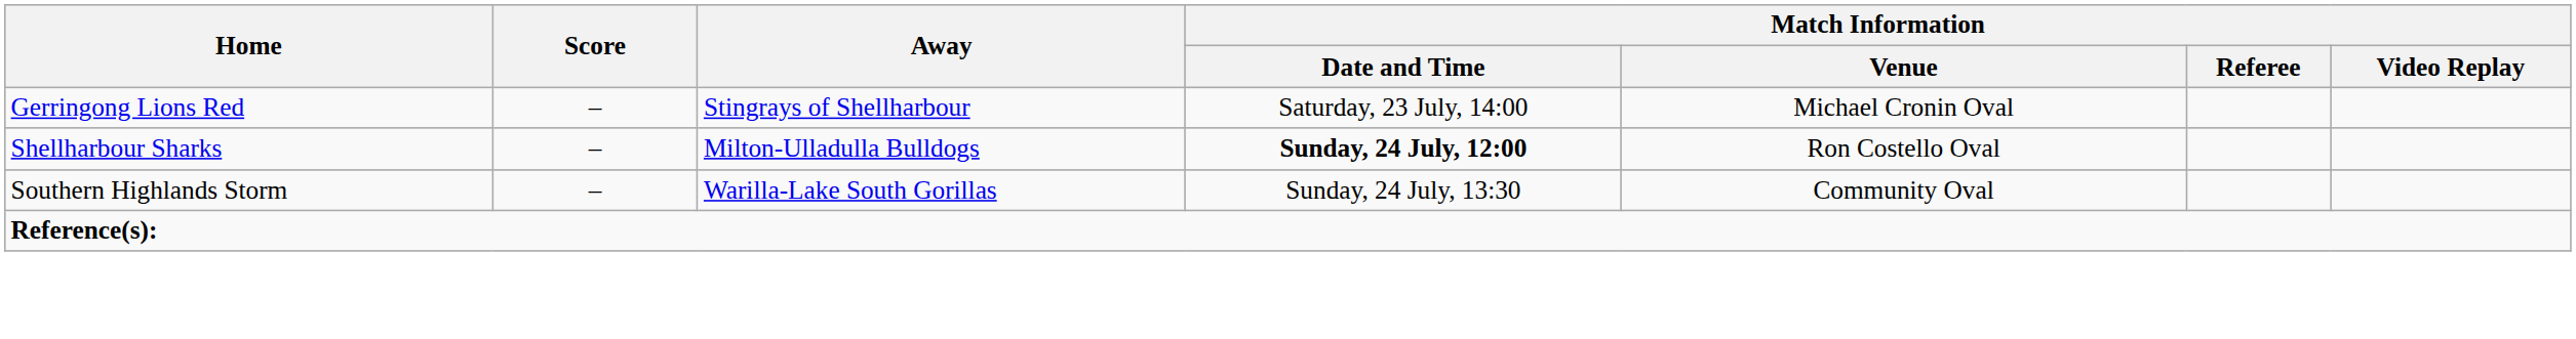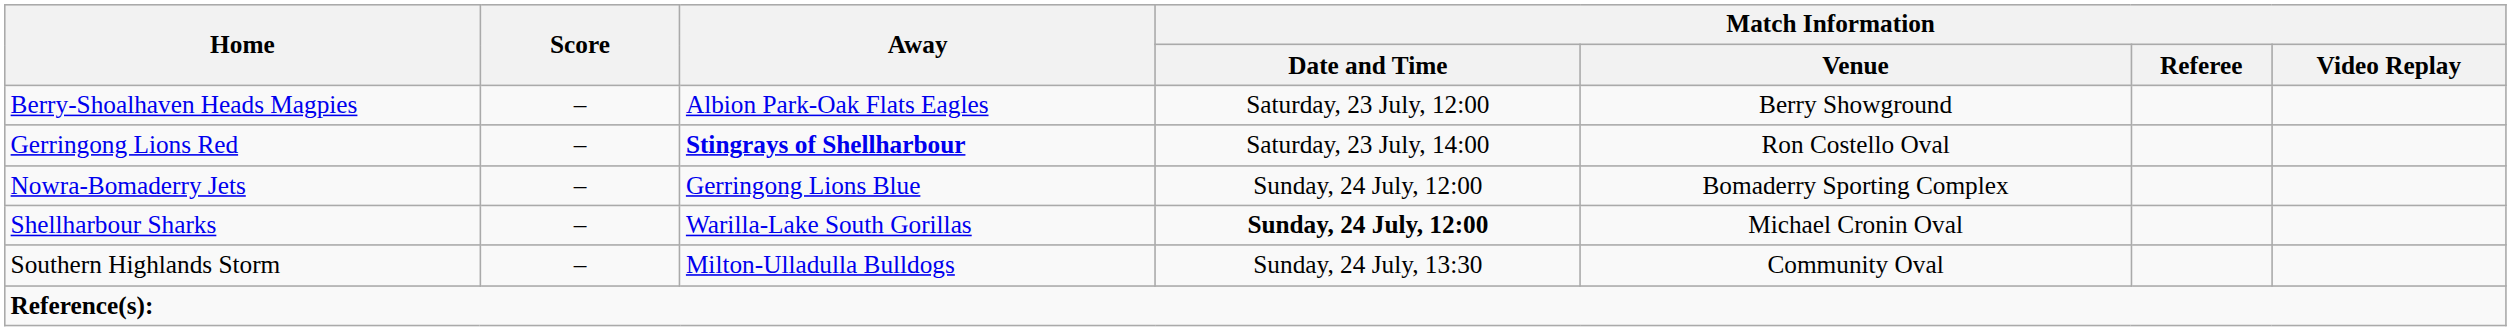+ row: Berry-Shoalhaven Heads Magpies | – | Albion Park-Oak Flats Eagles | Saturday, 23 July, 12:00 | Berry Showground
Gerringong Lions Red | Away: normal -> bold
Gerringong Lions Red | Match Information / Venue: Michael Cronin Oval -> Ron Costello Oval
+ row: Nowra-Bomaderry Jets | – | Gerringong Lions Blue | Sunday, 24 July, 12:00 | Bomaderry Sporting Complex
Shellharbour Sharks | Away: Milton-Ulladulla Bulldogs -> Warilla-Lake South Gorillas
Shellharbour Sharks | Match Information / Venue: Ron Costello Oval -> Michael Cronin Oval
Southern Highlands Storm | Away: Warilla-Lake South Gorillas -> Milton-Ulladulla Bulldogs
